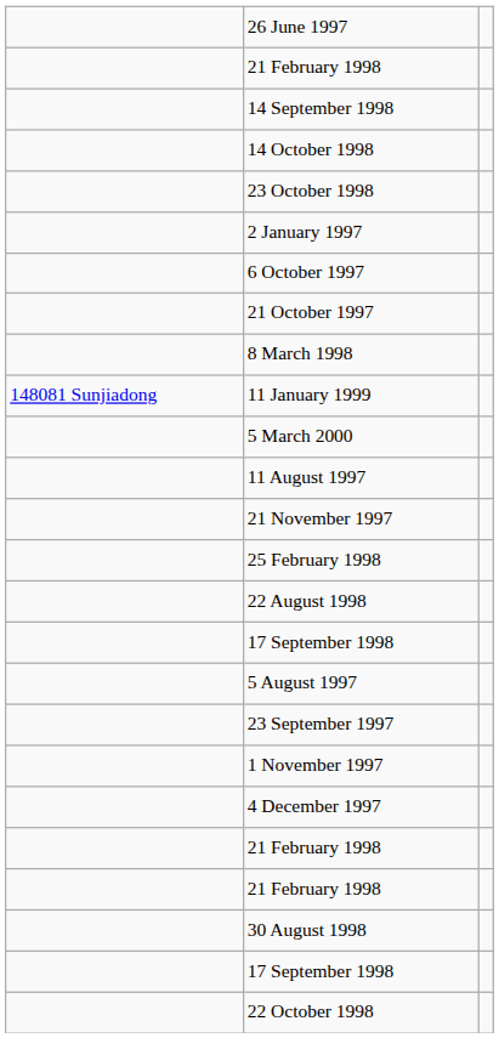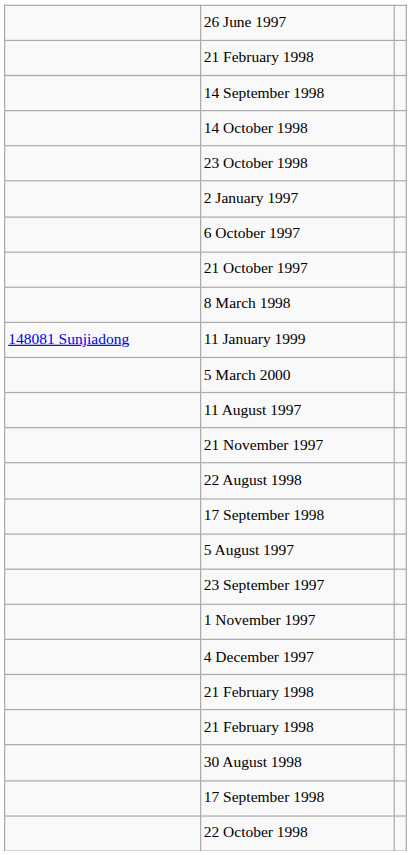- row: 25 February 1998
